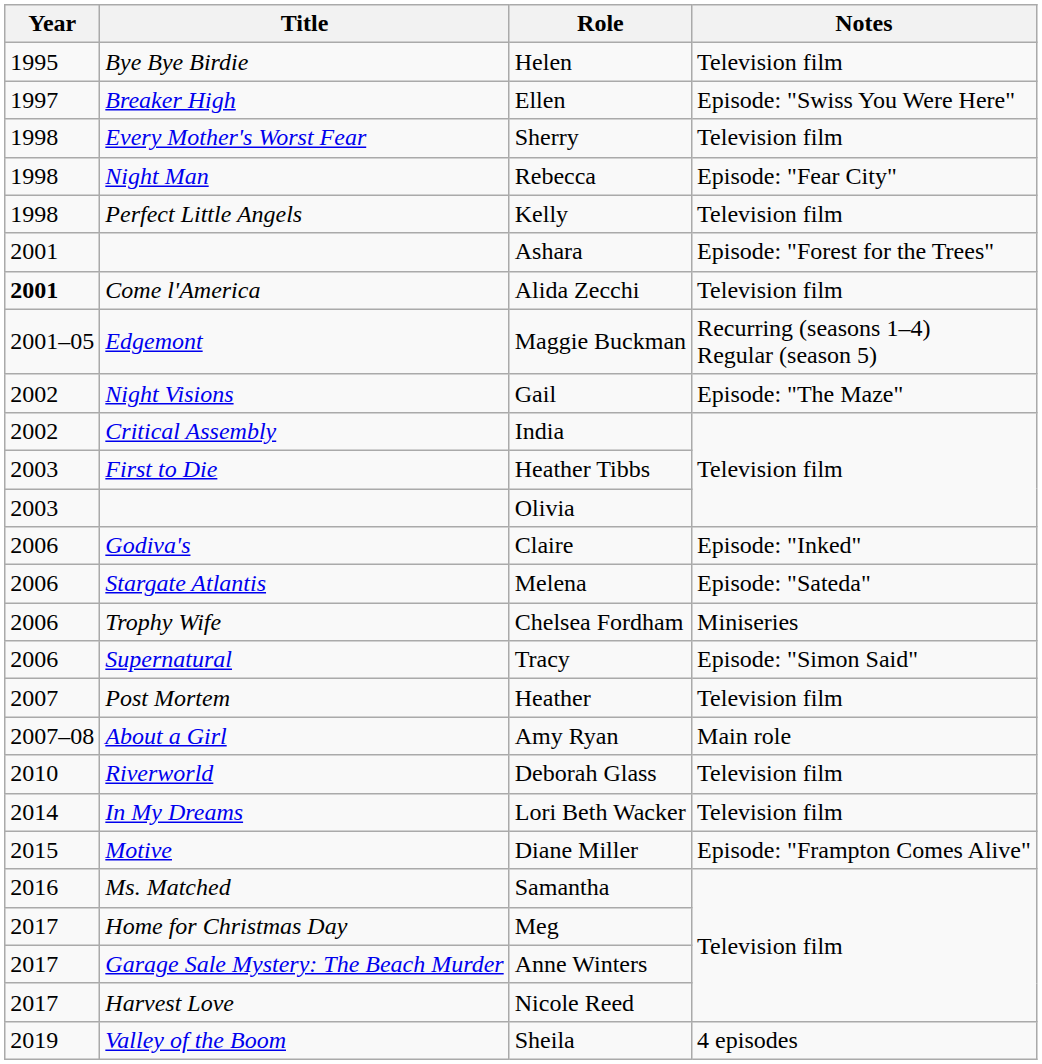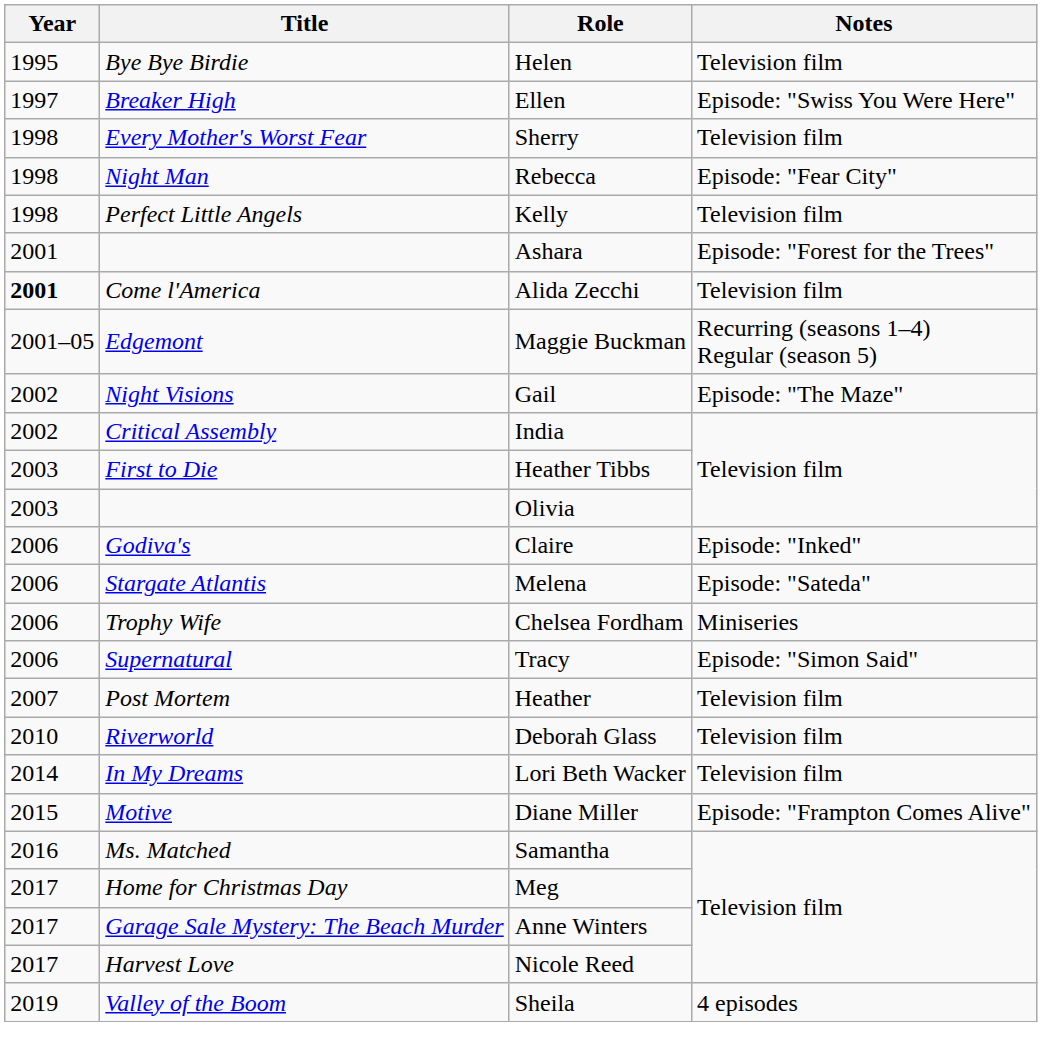- row: 2007–08 | About a Girl | Amy Ryan | Main role
